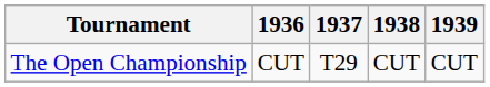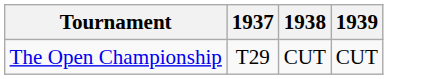- column: 1936 | CUT
